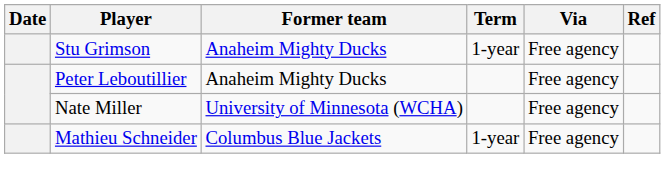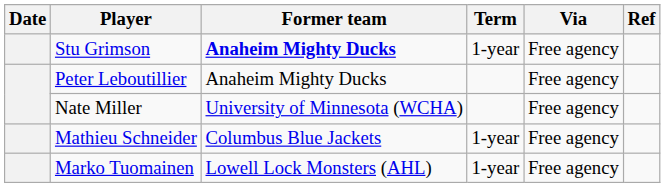Stu Grimson | Former team: normal -> bold
+ row: Marko Tuomainen | Lowell Lock Monsters (AHL) | 1-year | Free agency
